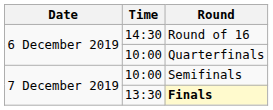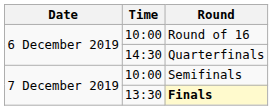Round of 16 | Time: 14:30 -> 10:00
Quarterfinals | Time: 10:00 -> 14:30
